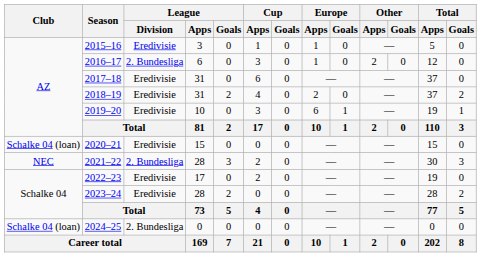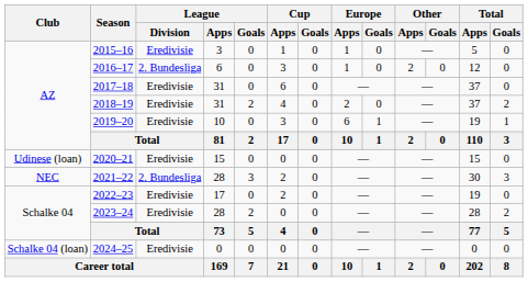2020–21 | Club: Schalke 04 (loan) -> Udinese (loan)
2024–25 | League / Division: 2. Bundesliga -> Eredivisie
